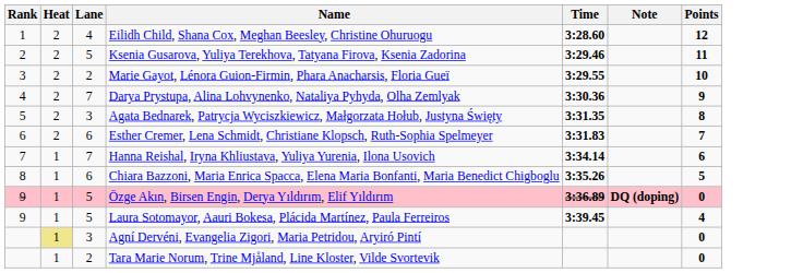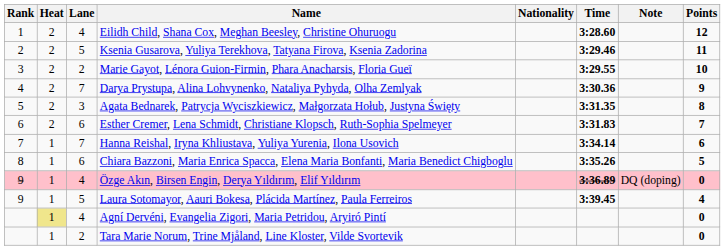+ column: Nationality
Özge Akın, Birsen Engin, Derya Yıldırım, Elif Yıldırım | Lane: 5 -> 4
Özge Akın, Birsen Engin, Derya Yıldırım, Elif Yıldırım | Note: bold -> normal
Agní Dervéni, Evangelia Zigori, Maria Petridou, Aryiró Pintí | Lane: 3 -> 4
